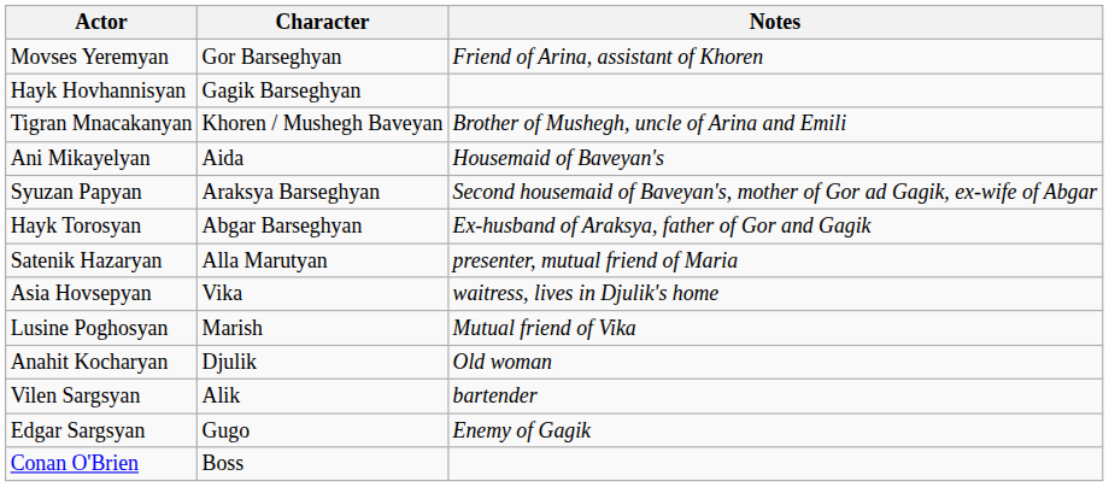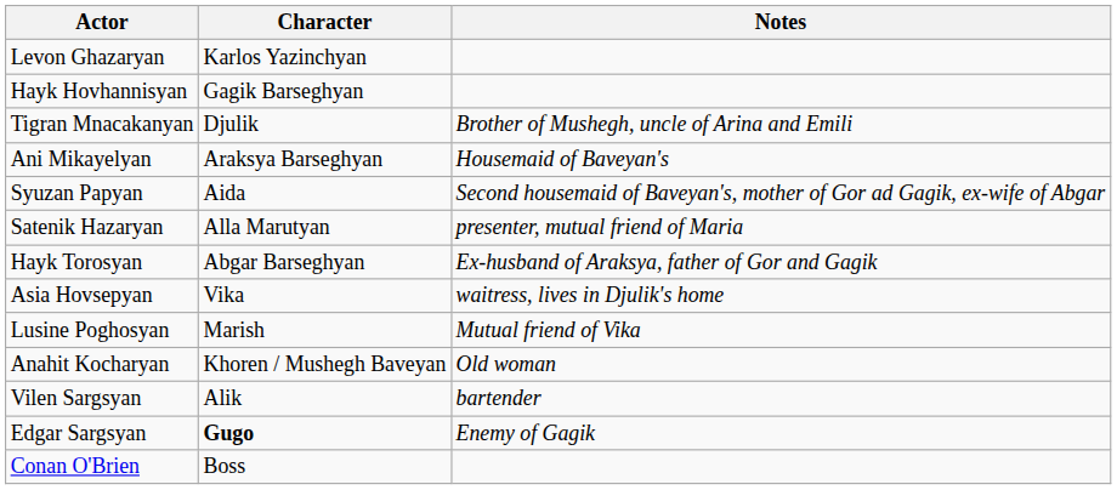+ row: Levon Ghazaryan | Karlos Yazinchyan
- row: Movses Yeremyan | Gor Barseghyan | Friend of Arina, assistant of Khoren
Tigran Mnacakanyan | Character: Khoren / Mushegh Baveyan -> Djulik
Ani Mikayelyan | Character: Aida -> Araksya Barseghyan
Syuzan Papyan | Character: Araksya Barseghyan -> Aida
rows swapped: Hayk Torosyan <-> Satenik Hazaryan
Anahit Kocharyan | Character: Djulik -> Khoren / Mushegh Baveyan
Edgar Sargsyan | Character: normal -> bold
